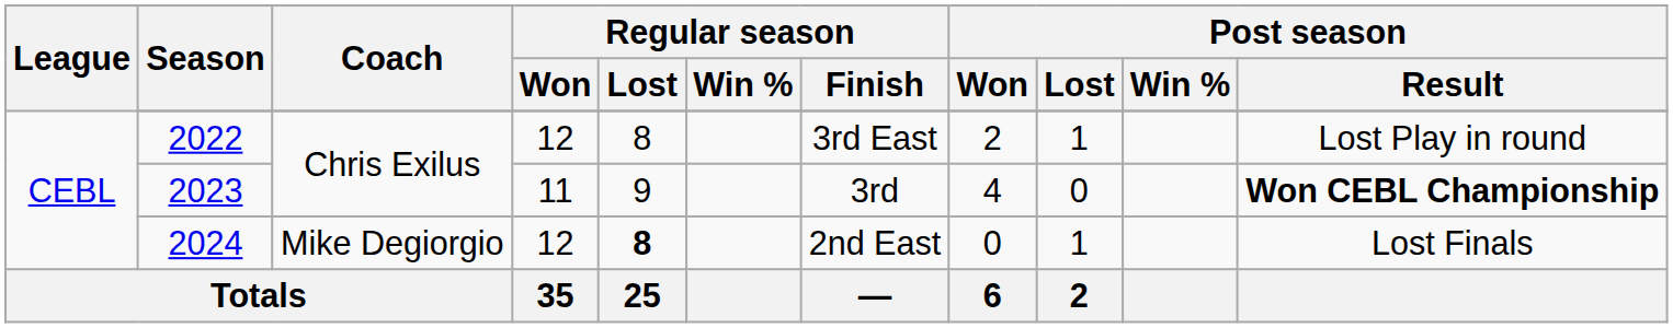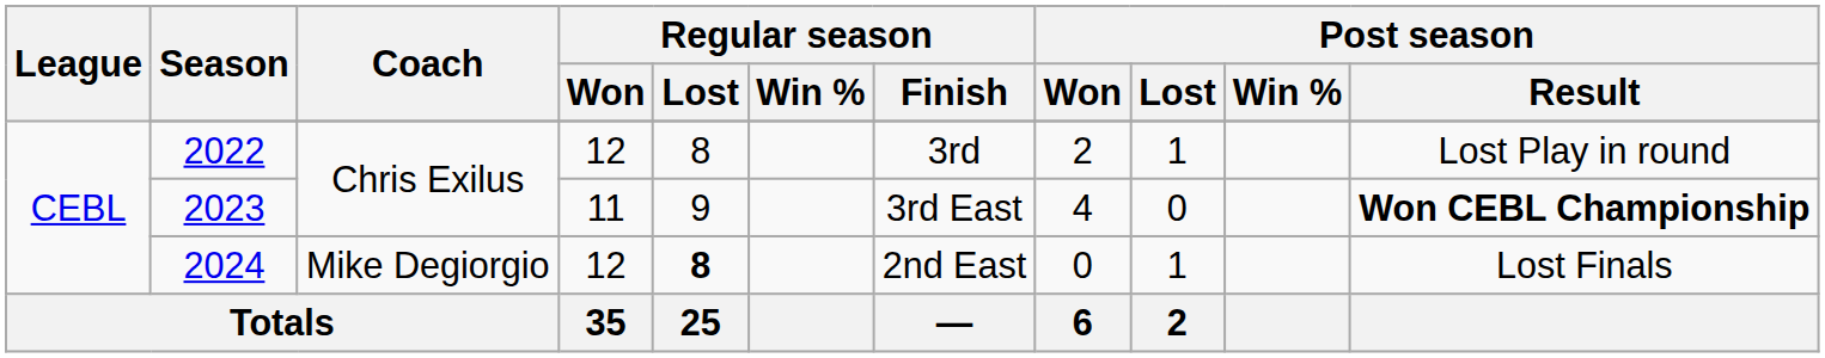2022 | Regular season / Finish: 3rd East -> 3rd
2023 | Regular season / Finish: 3rd -> 3rd East
